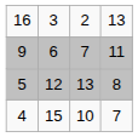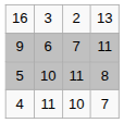5 | column 2: 12 -> 10
5 | column 3: 13 -> 11
4 | column 2: 15 -> 11
